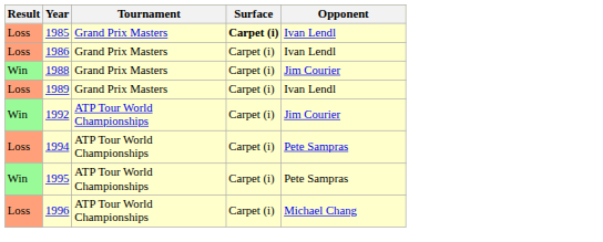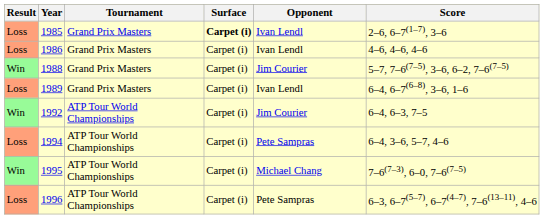+ column: Score | 2–6, 6–7(1–7), 3–6 | 4–6, 4–6, 4–6 | 5–7, 7–6(7–5), 3–6, 6–2, 7–6(7–5) | 6–4, 6–7(6–8), 3–6, 1–6 | 6–4, 6–3, 7–5 | 6–4, 3–6, 5–7, 4–6 | 7–6(7–3), 6–0, 7–6(7–5) | 6–3, 6–7(5–7), 6–7(4–7), 7–6(13–11), 4–6
1995 | Opponent: Pete Sampras -> Michael Chang
1996 | Opponent: Michael Chang -> Pete Sampras
